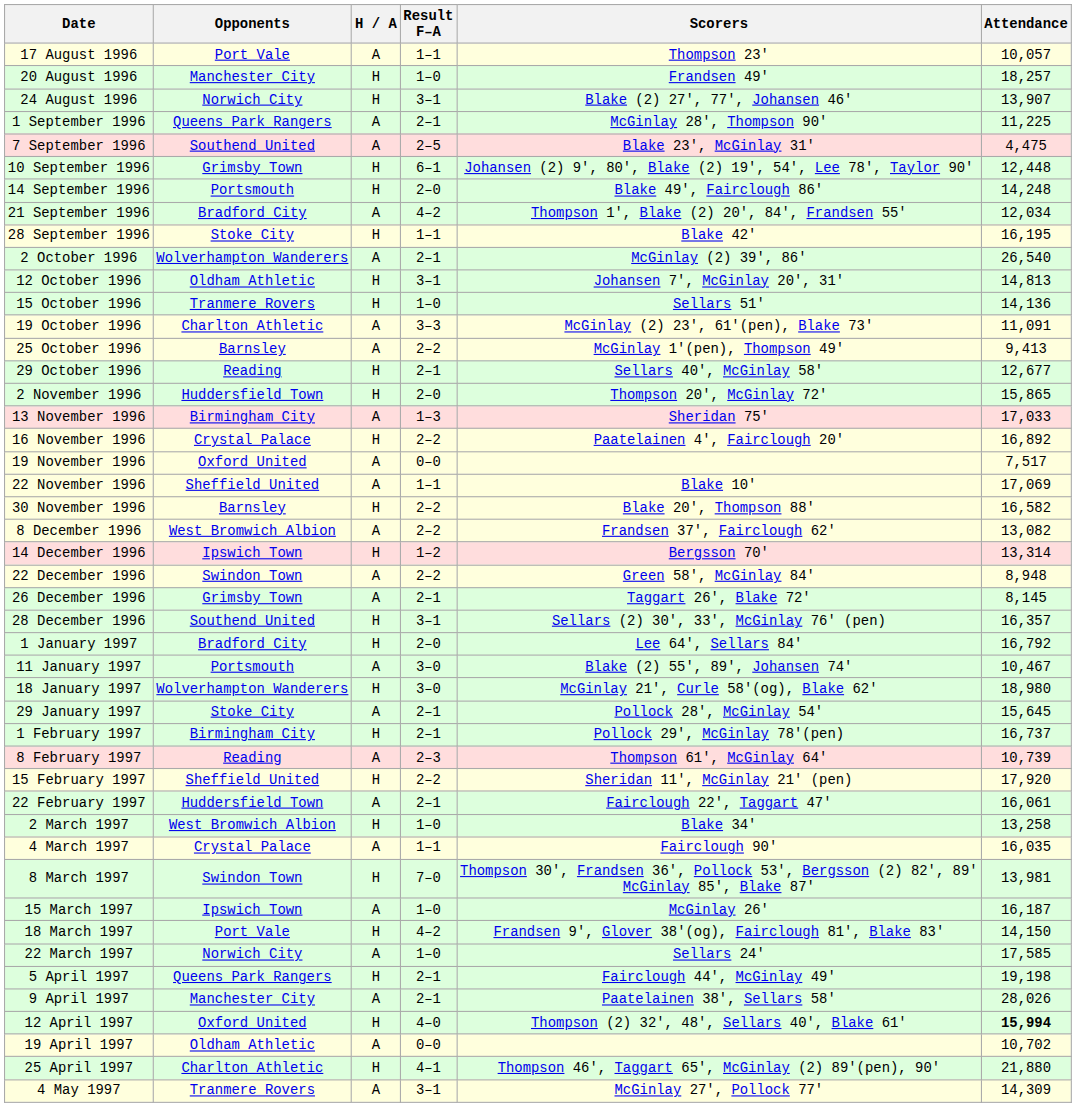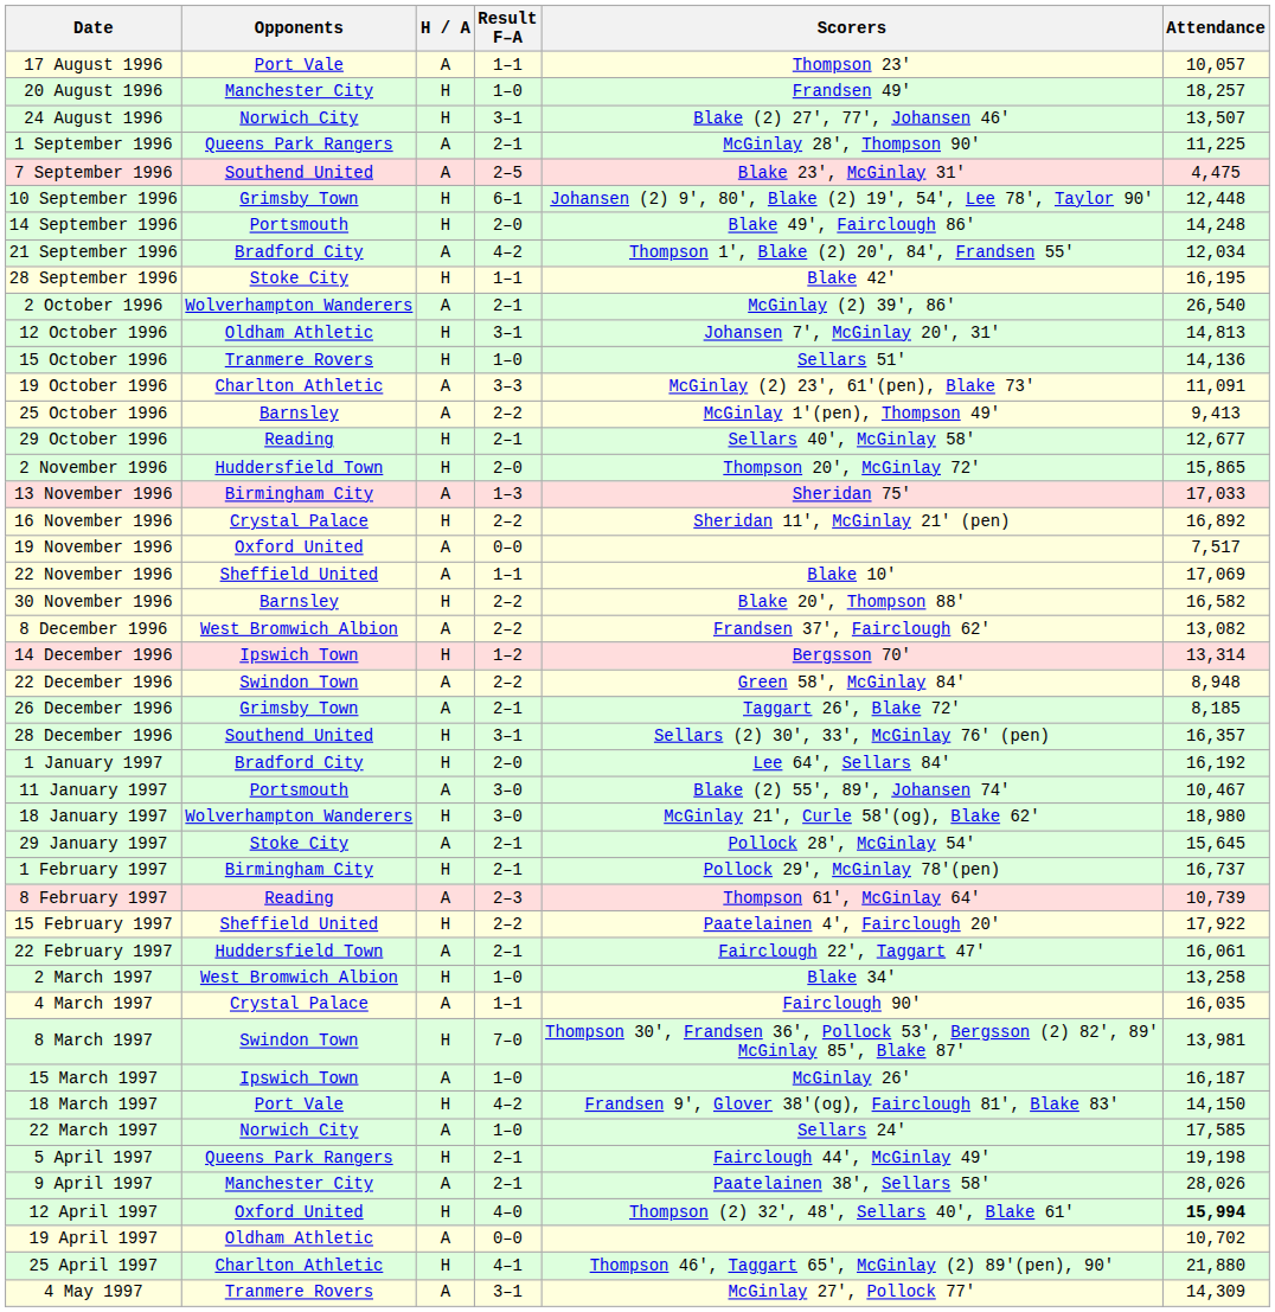24 August 1996 | Attendance: 13,907 -> 13,507
16 November 1996 | Scorers: Paatelainen 4', Fairclough 20' -> Sheridan 11', McGinlay 21' (pen)
26 December 1996 | Attendance: 8,145 -> 8,185
1 January 1997 | Attendance: 16,792 -> 16,192
15 February 1997 | Scorers: Sheridan 11', McGinlay 21' (pen) -> Paatelainen 4', Fairclough 20'
15 February 1997 | Attendance: 17,920 -> 17,922
